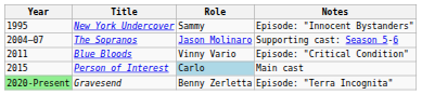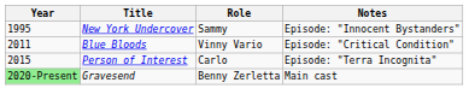- row: 2004–07 | The Sopranos | Jason Molinaro | Supporting cast: Season 5-6
Person of Interest | Role: lightblue background -> no background
Person of Interest | Notes: Main cast -> Episode: "Terra Incognita"
Gravesend | Notes: Episode: "Terra Incognita" -> Main cast
